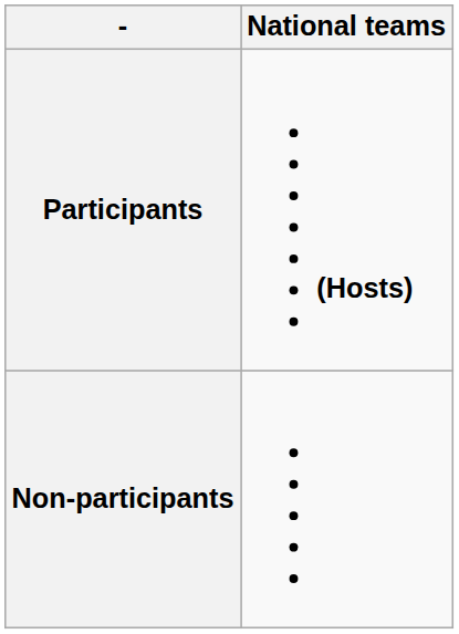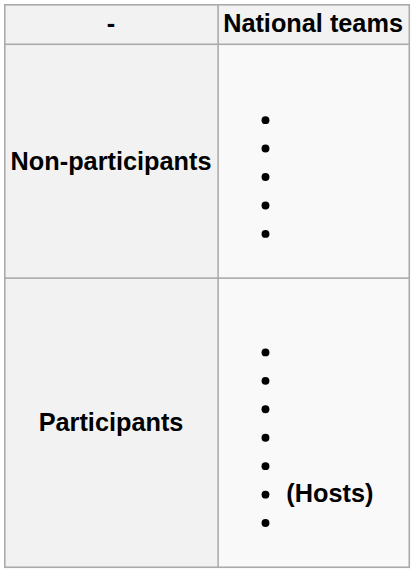rows swapped: Participants <-> Non-participants
